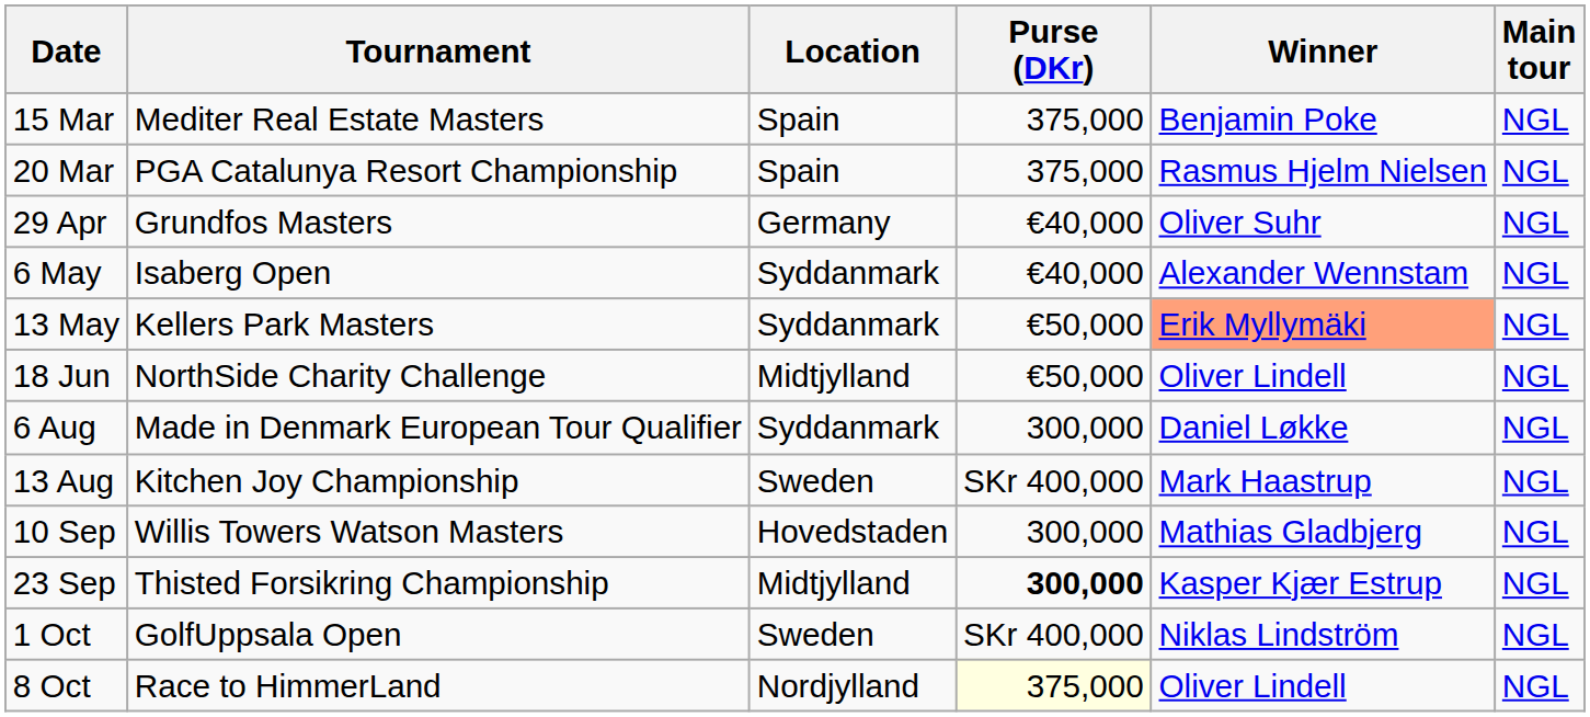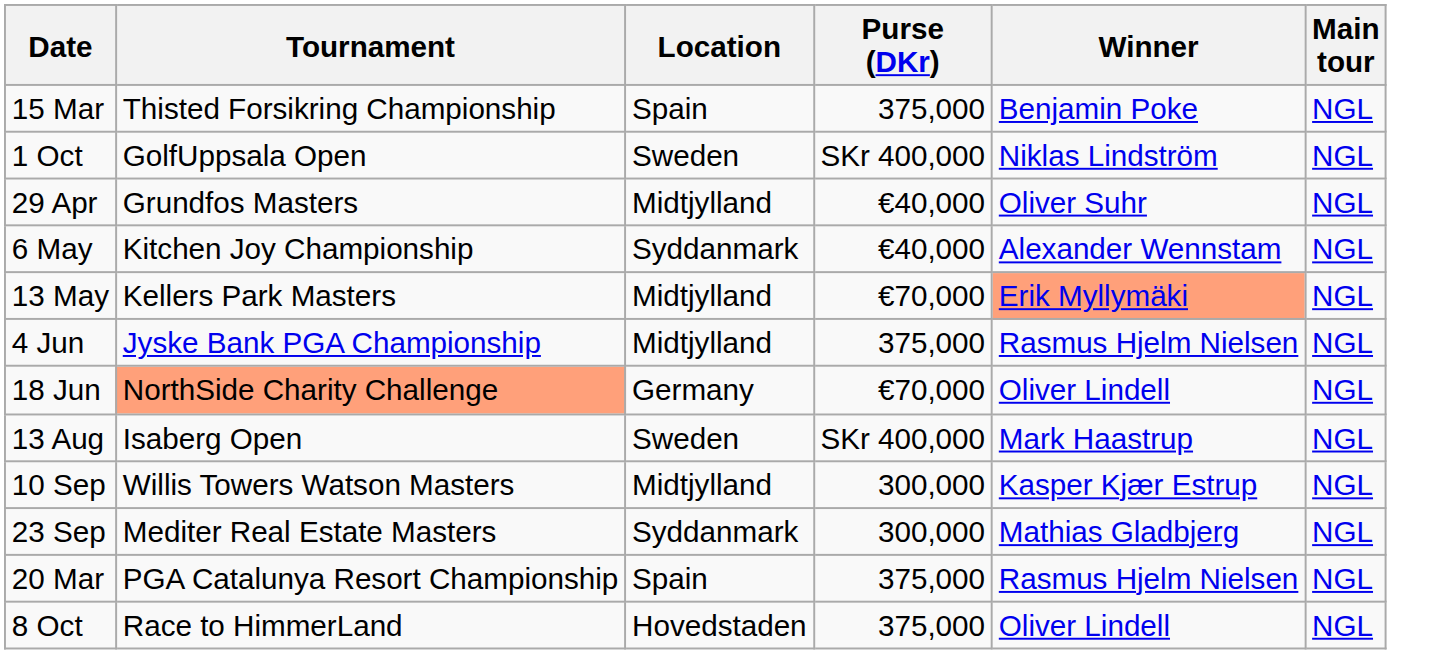15 Mar | Tournament: Mediter Real Estate Masters -> Thisted Forsikring Championship
rows swapped: 20 Mar <-> 1 Oct
29 Apr | Location: Germany -> Midtjylland
6 May | Tournament: Isaberg Open -> Kitchen Joy Championship
13 May | Location: Syddanmark -> Midtjylland
13 May | Purse (DKr): €50,000 -> €70,000
+ row: 4 Jun | Jyske Bank PGA Championship | Midtjylland | 375,000 | Rasmus Hjelm Nielsen | NGL
18 Jun | Tournament: no background -> lightsalmon background
18 Jun | Location: Midtjylland -> Germany
18 Jun | Purse (DKr): €50,000 -> €70,000
- row: 6 Aug | Made in Denmark European Tour Qualifier | Syddanmark | 300,000 | Daniel Løkke | NGL
13 Aug | Tournament: Kitchen Joy Championship -> Isaberg Open
10 Sep | Location: Hovedstaden -> Midtjylland
10 Sep | Winner: Mathias Gladbjerg -> Kasper Kjær Estrup
23 Sep | Tournament: Thisted Forsikring Championship -> Mediter Real Estate Masters
23 Sep | Location: Midtjylland -> Syddanmark
23 Sep | Purse (DKr): bold -> normal
23 Sep | Winner: Kasper Kjær Estrup -> Mathias Gladbjerg
8 Oct | Location: Nordjylland -> Hovedstaden
8 Oct | Purse (DKr): lightyellow background -> no background
